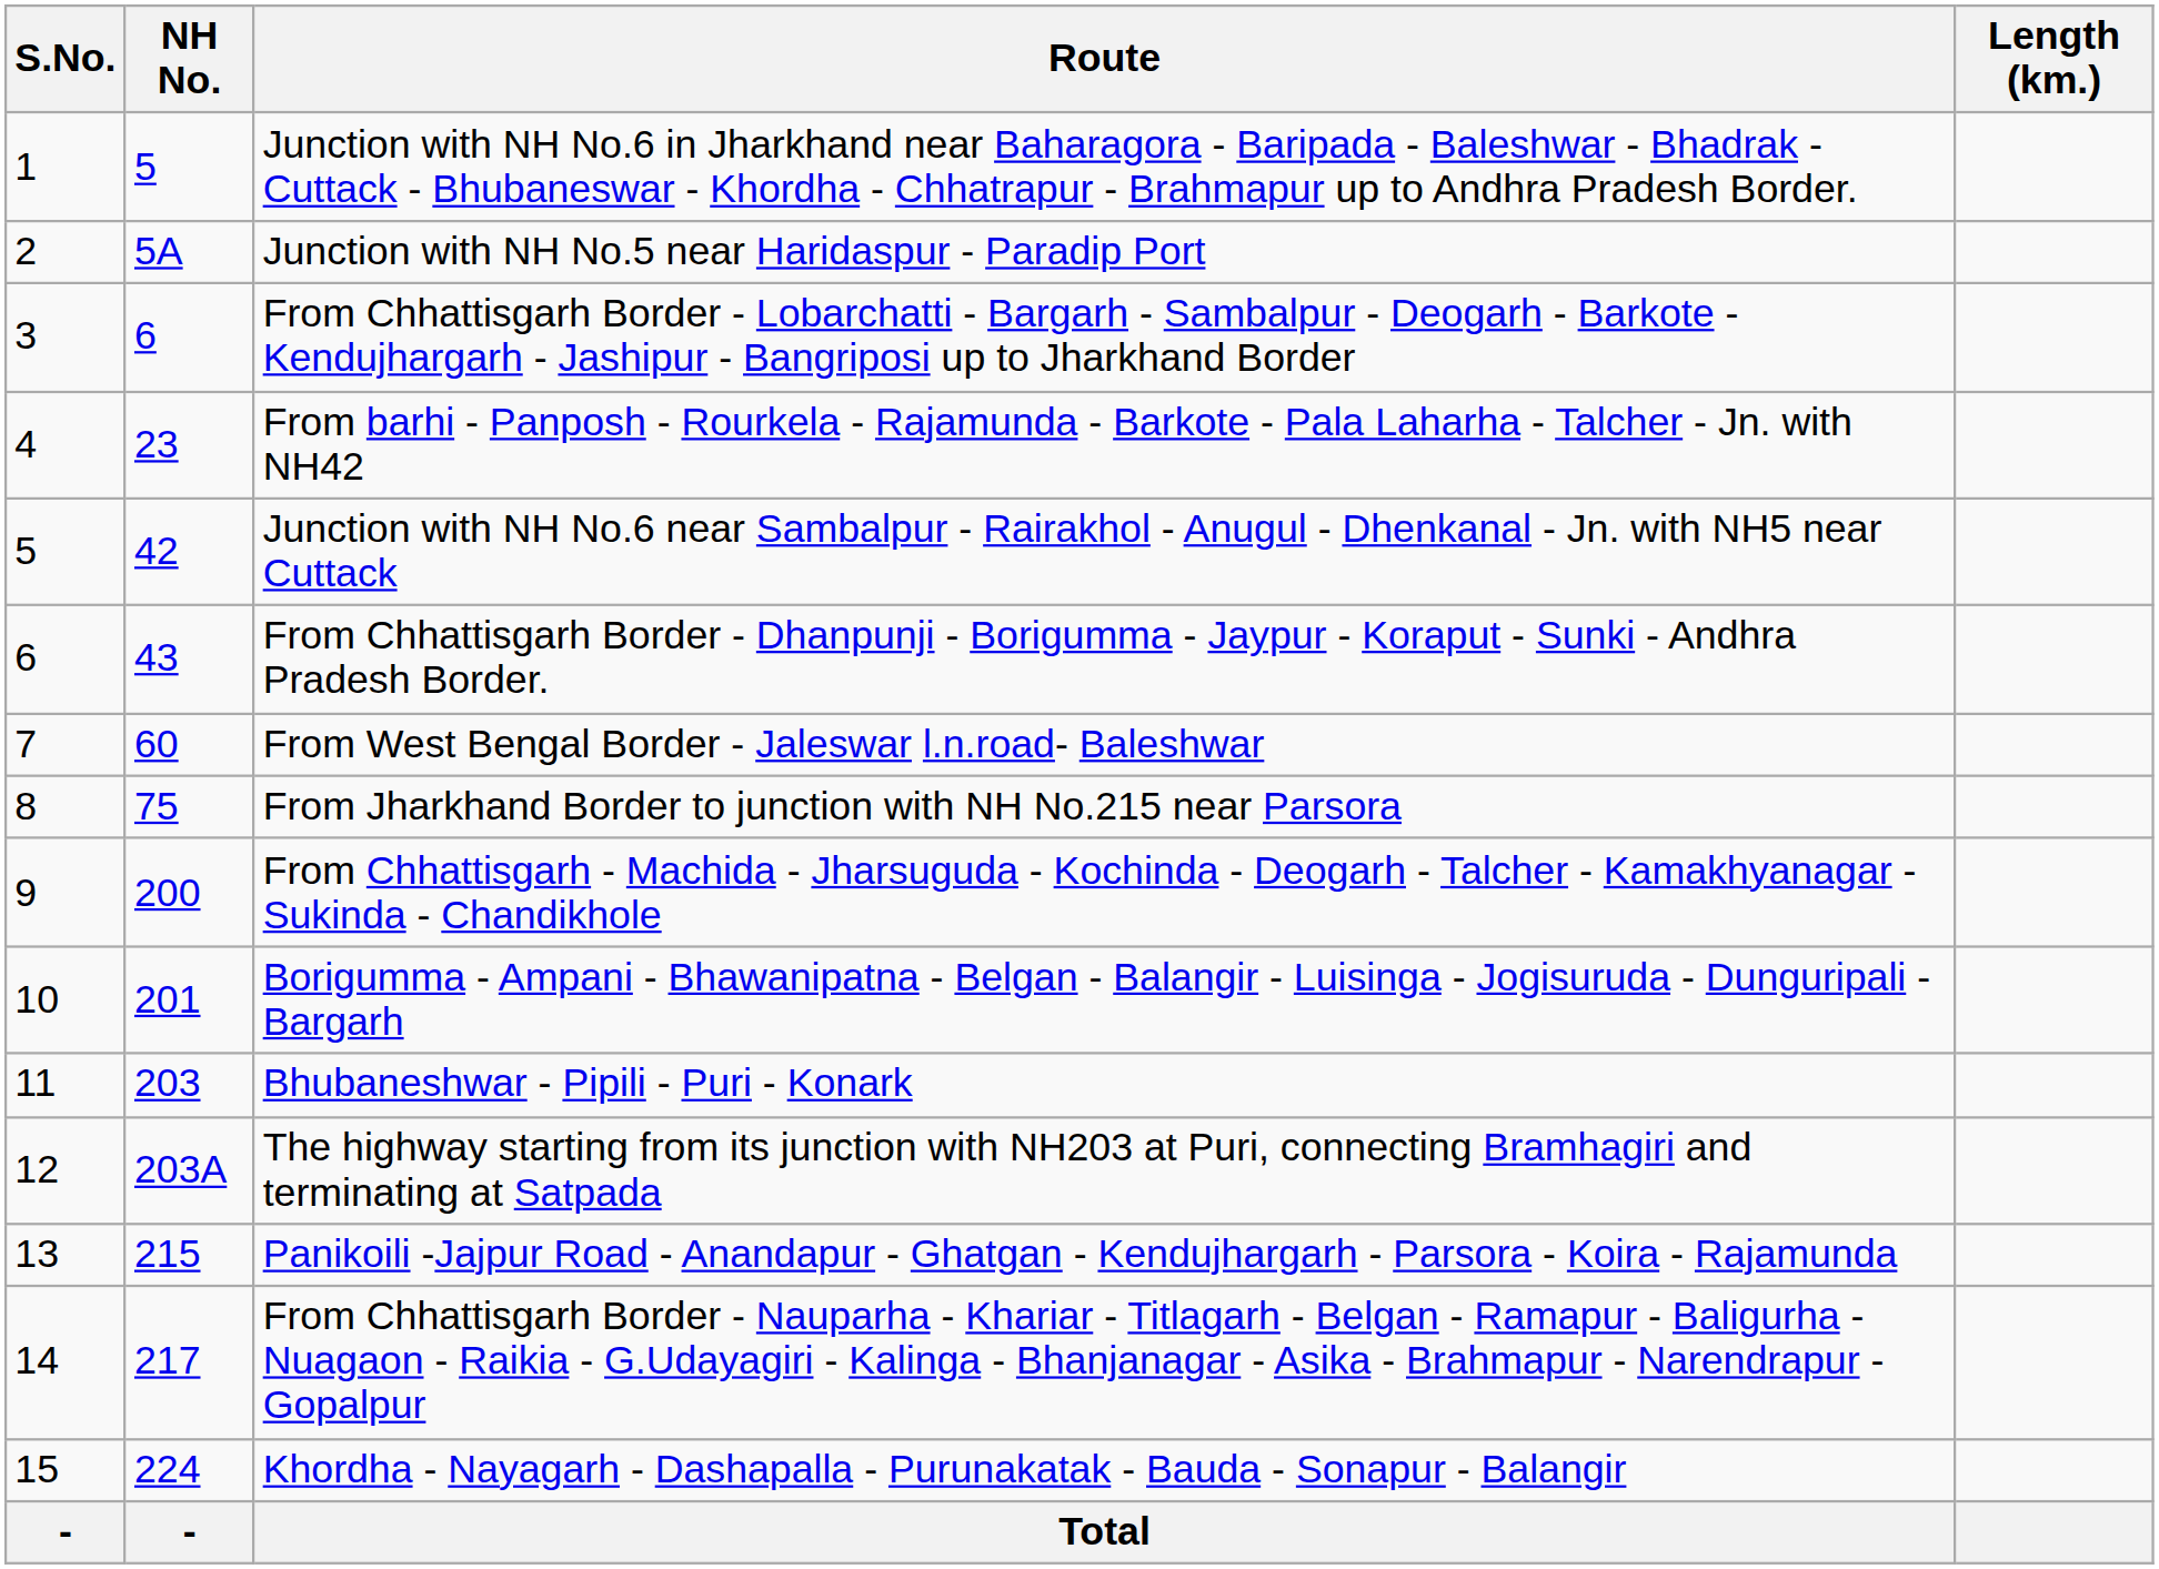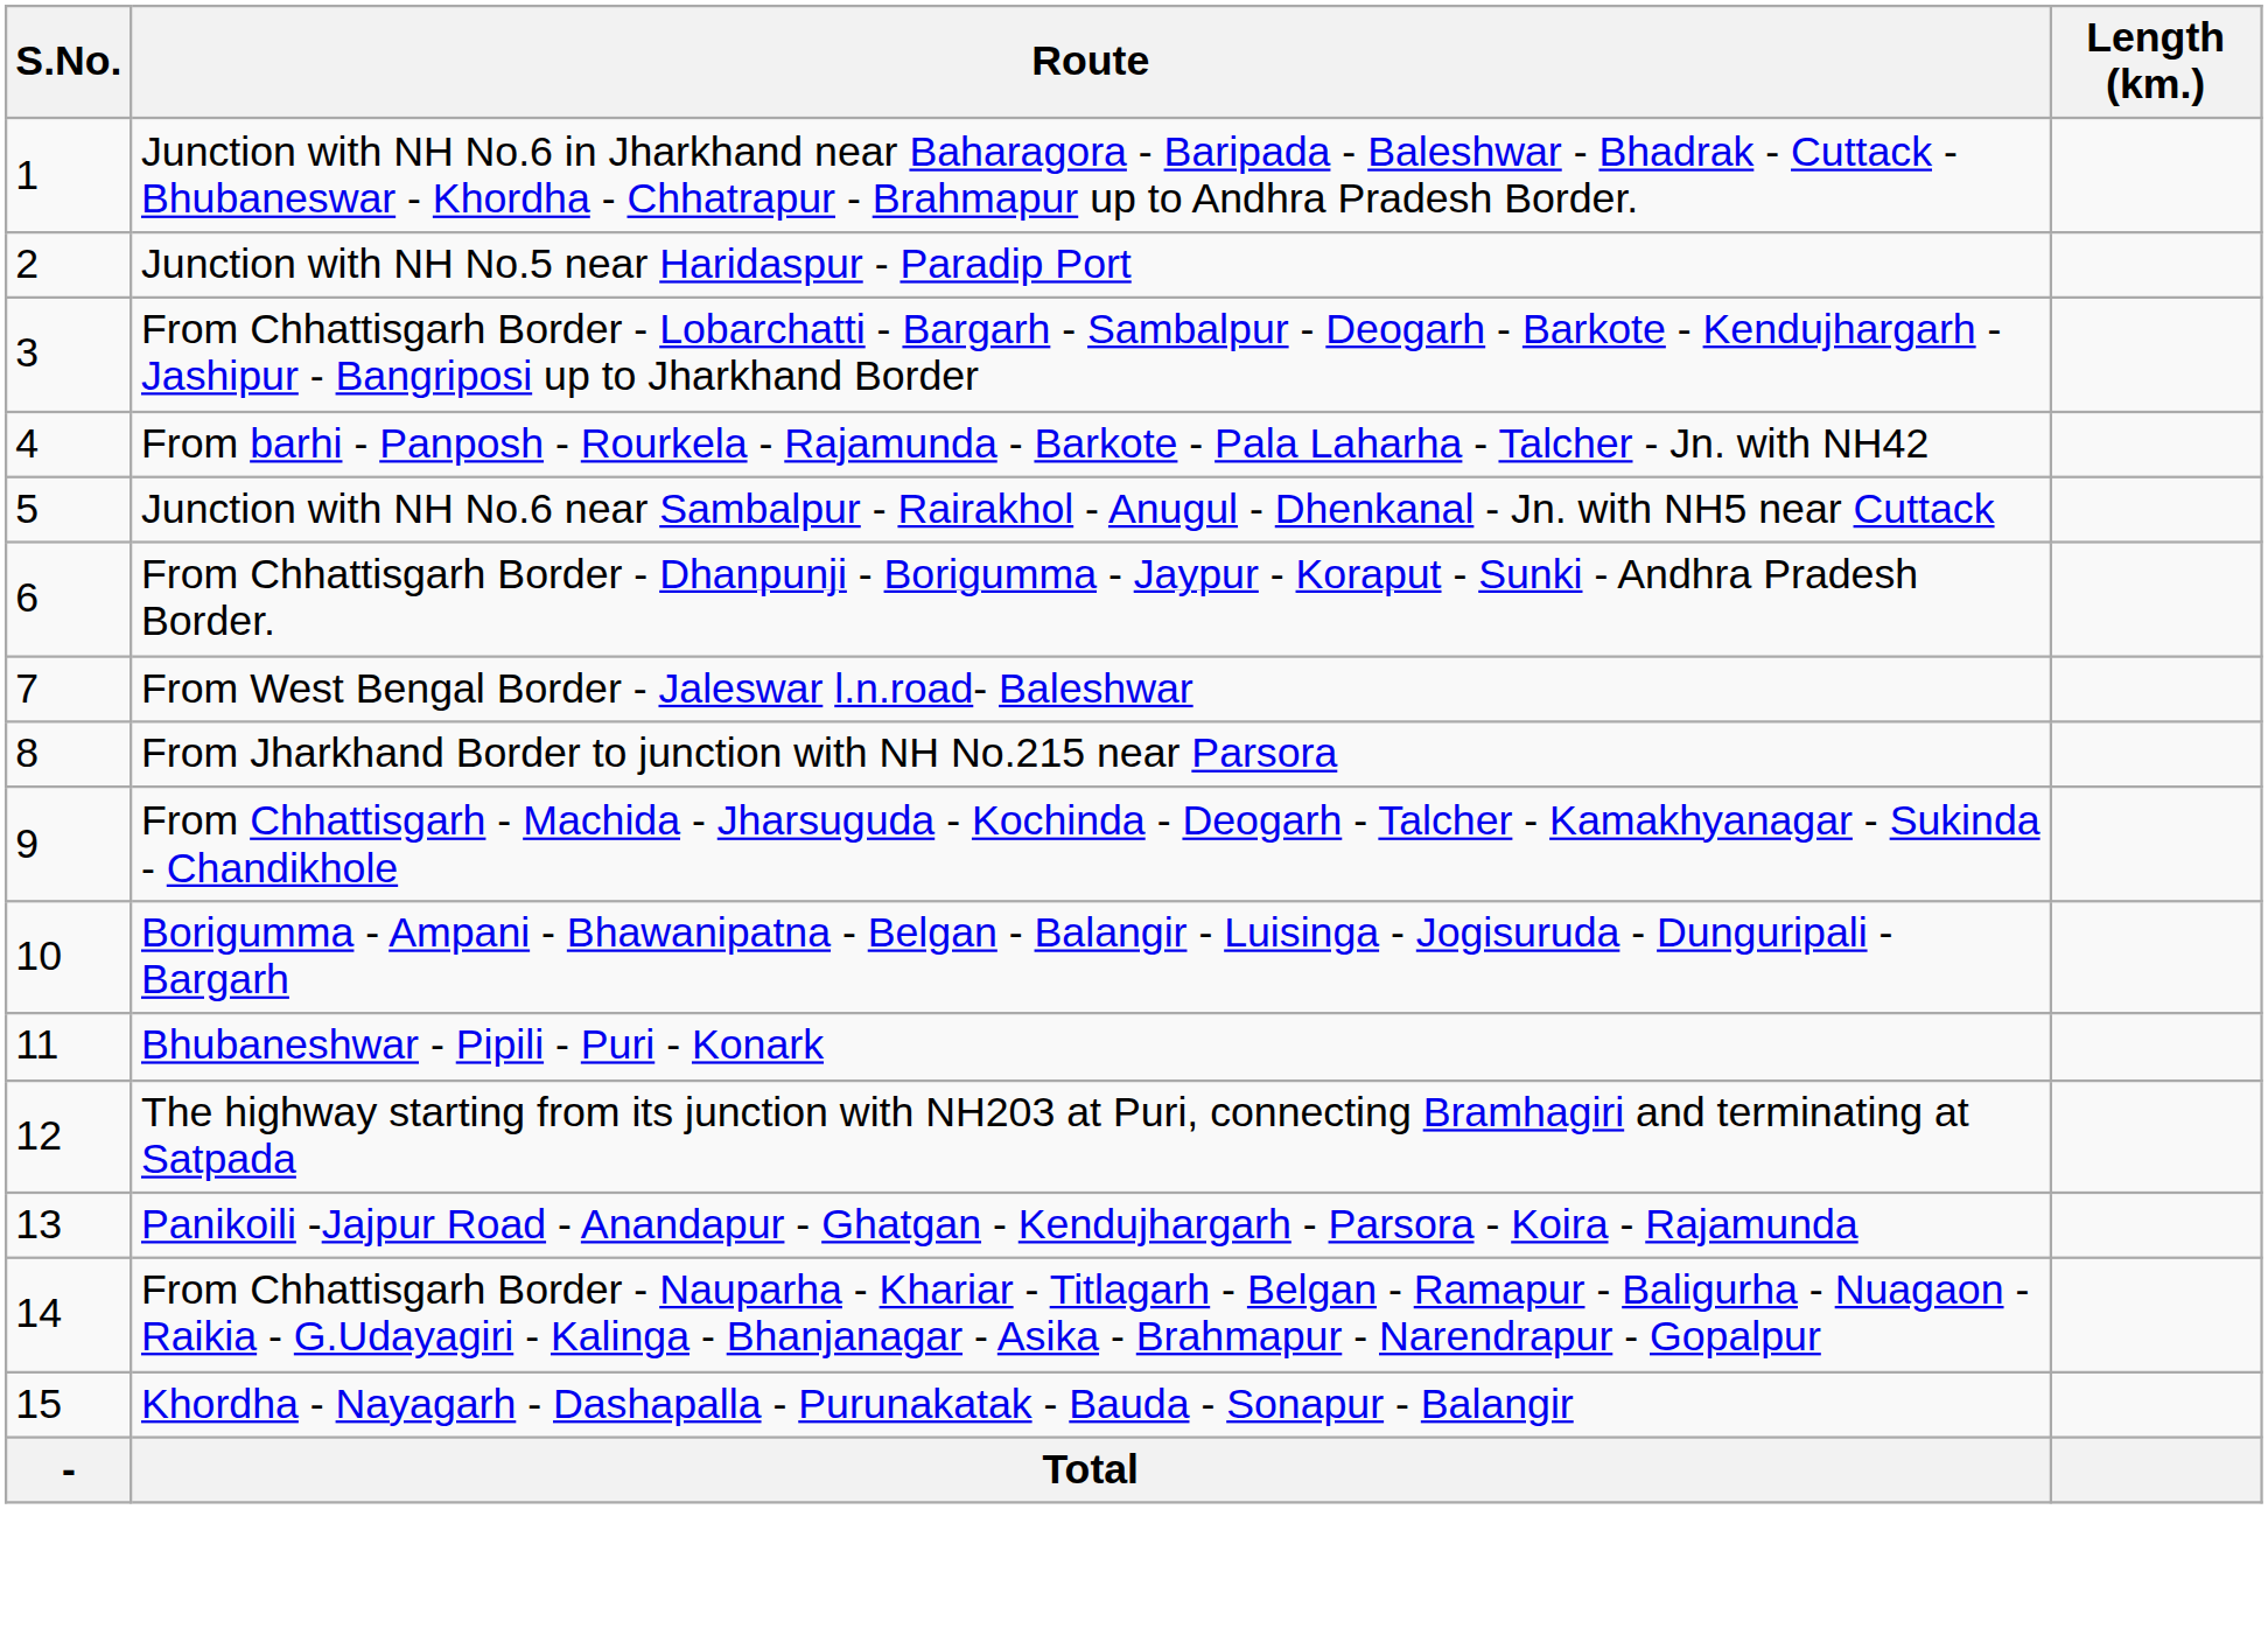- column: NH No. | 5 | 5A | 6 | 23 | 42 | 43 | 60 | 75 | 200 | 201 | 203 | 203A | 215 | 217 | 224 | -
